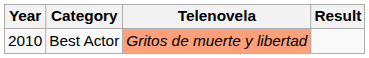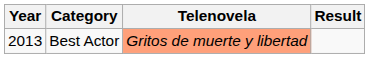Best Actor | Year: 2010 -> 2013
